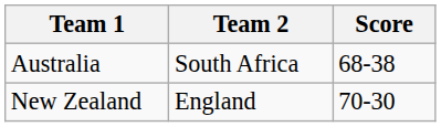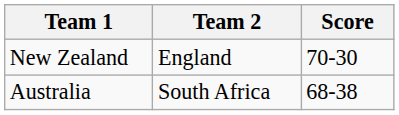rows swapped: Australia <-> New Zealand
